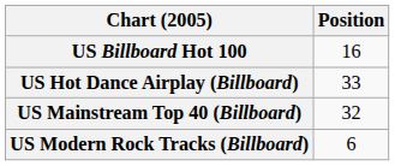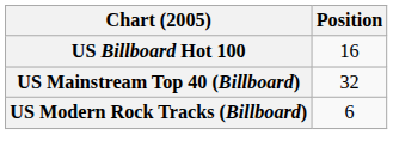- row: US Hot Dance Airplay (Billboard) | 33
